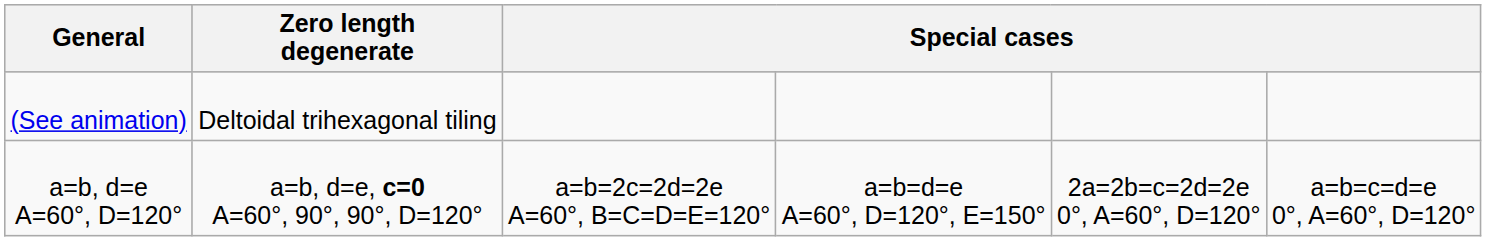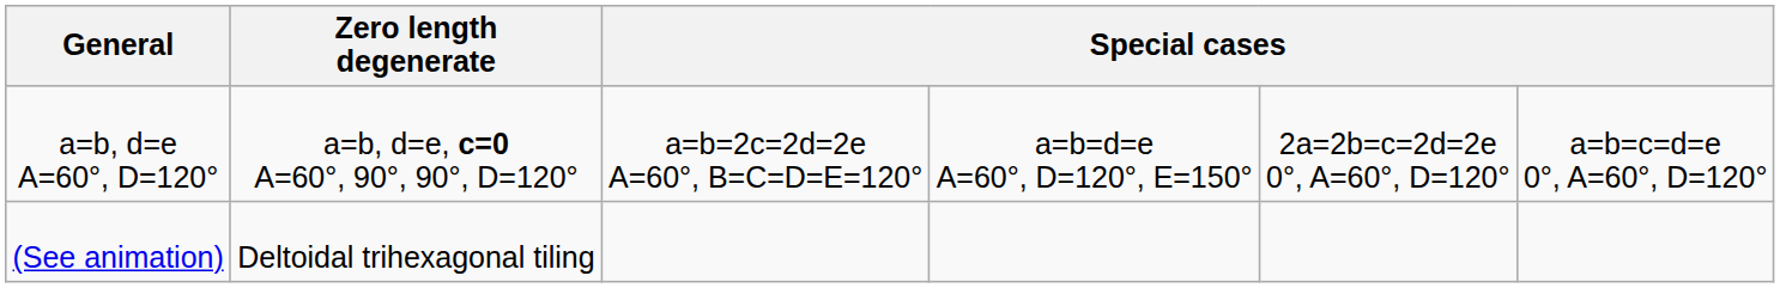rows swapped: (See animation) <-> a=b, d=e A=60°, D=120°
